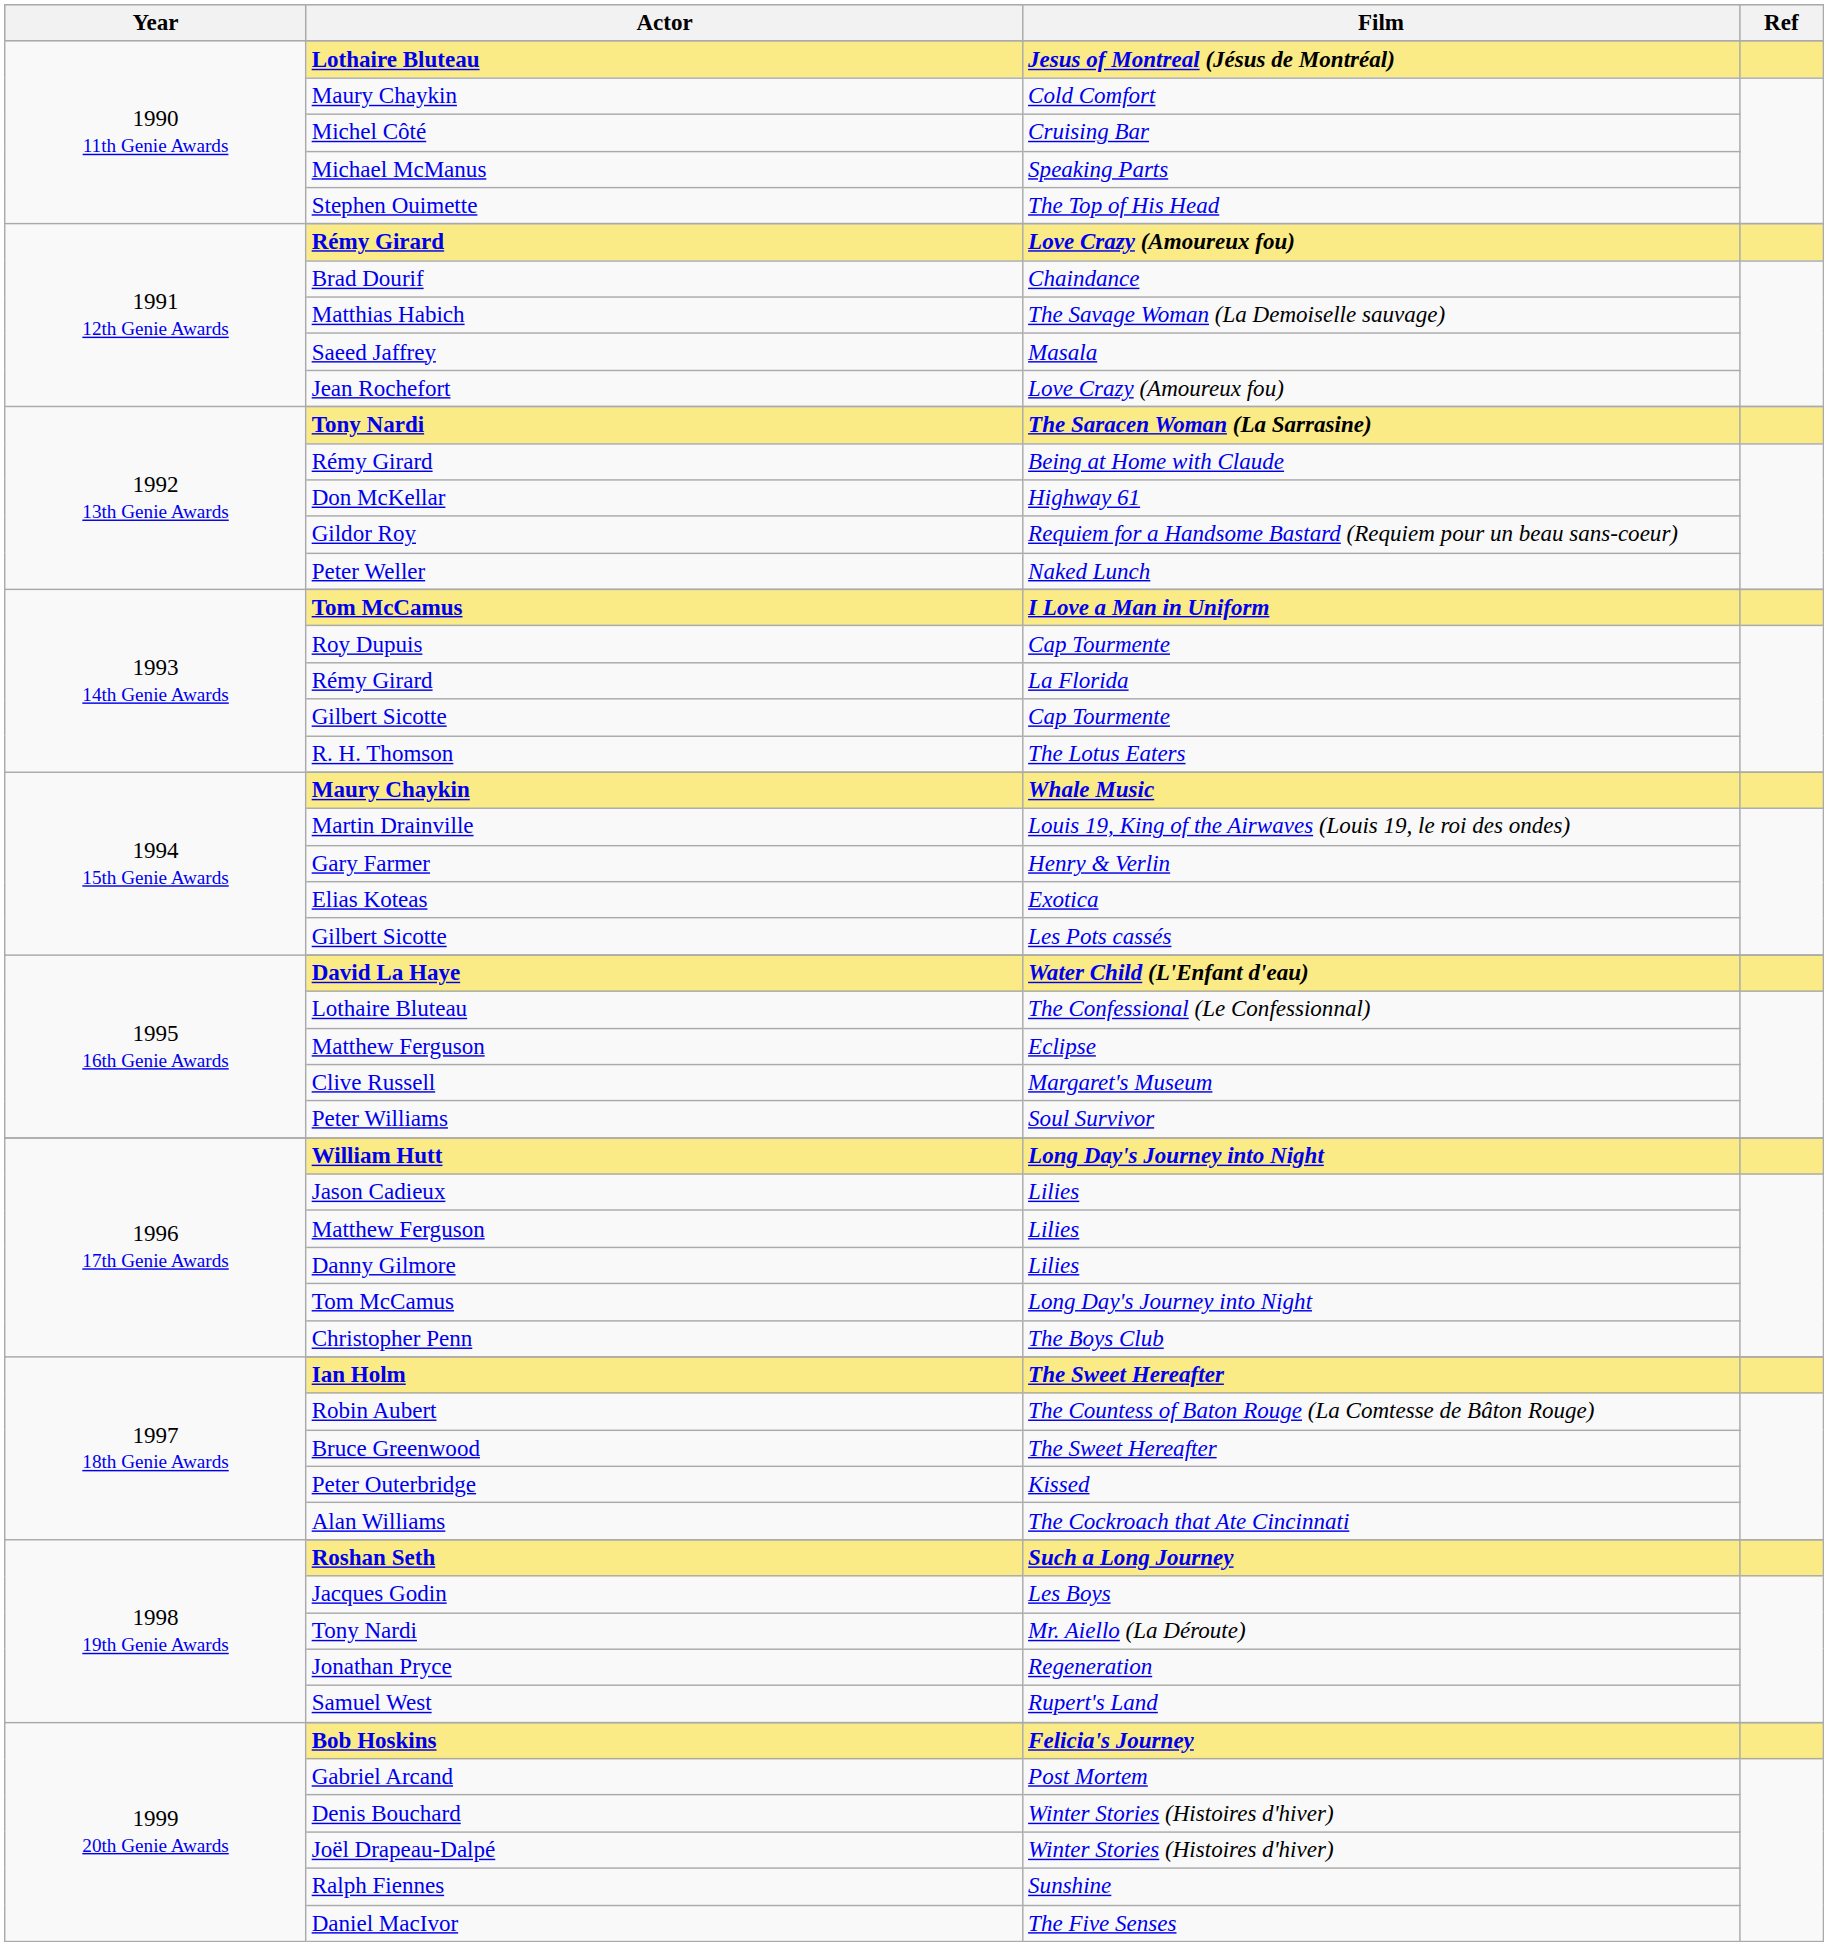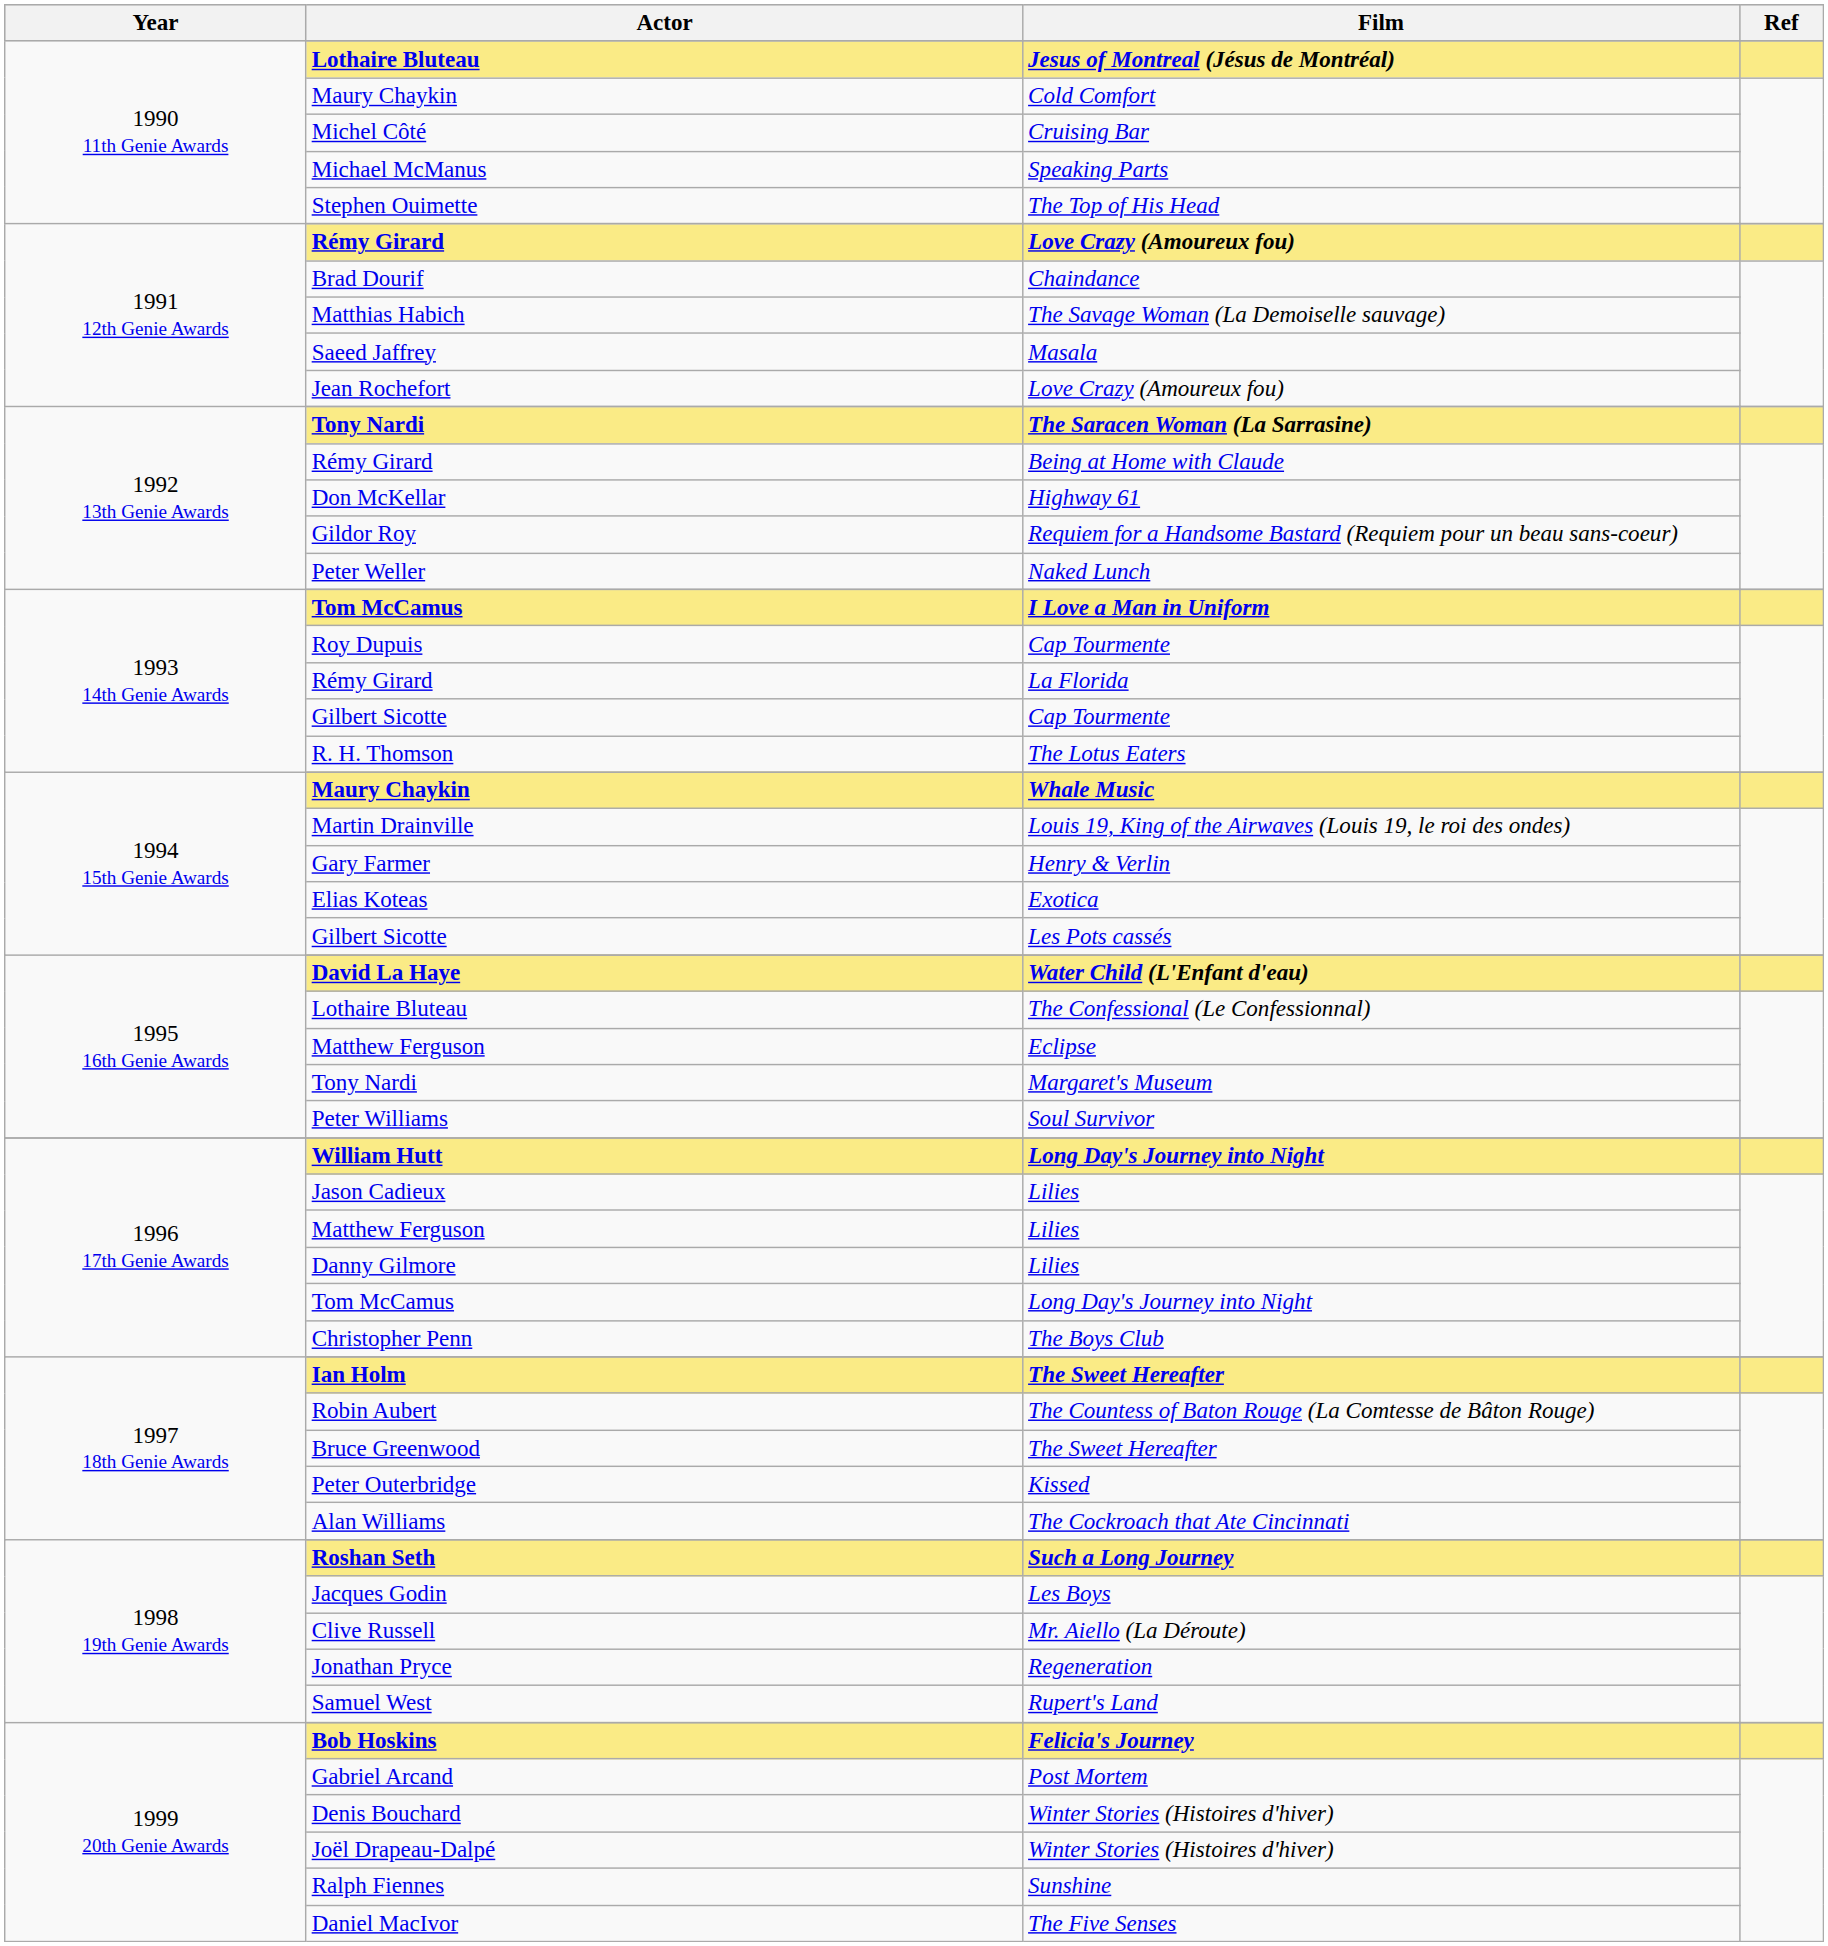Margaret's Museum | Actor: Clive Russell -> Tony Nardi
Mr. Aiello (La Déroute) | Actor: Tony Nardi -> Clive Russell
